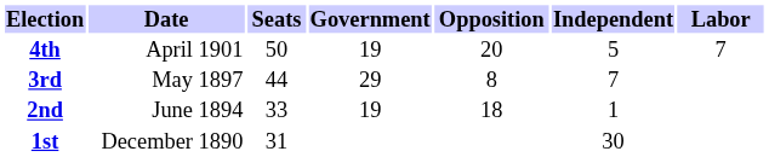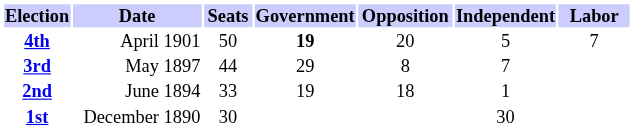4th | Government: normal -> bold
1st | Seats: 31 -> 30
